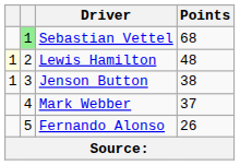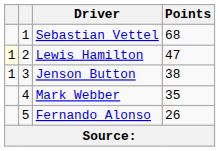Sebastian Vettel | column 2: lightgreen background -> no background
Lewis Hamilton | Points: 48 -> 47
Mark Webber | Points: 37 -> 35
